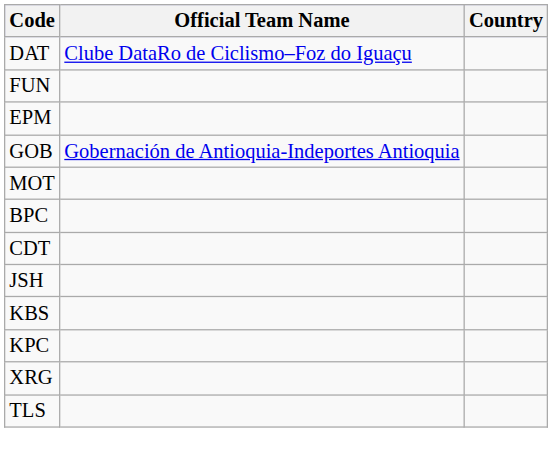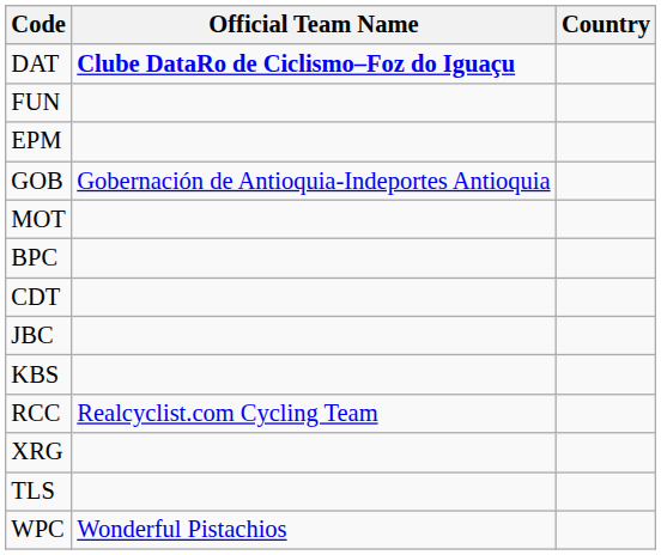DAT | Official Team Name: normal -> bold
- row: JSH
+ row: JBC
- row: KPC
+ row: RCC | Realcyclist.com Cycling Team
+ row: WPC | Wonderful Pistachios
